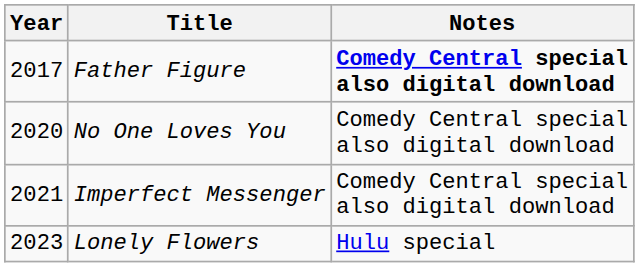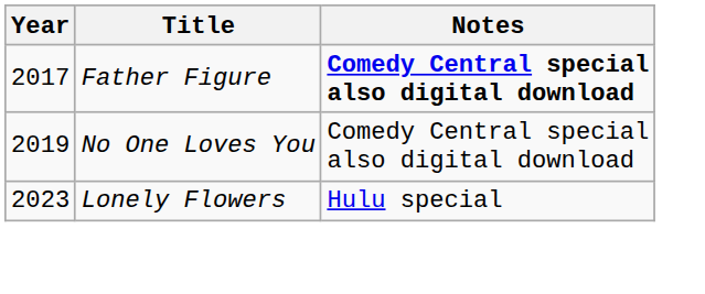No One Loves You | Year: 2020 -> 2019
- row: 2021 | Imperfect Messenger | Comedy Central special also digital download
